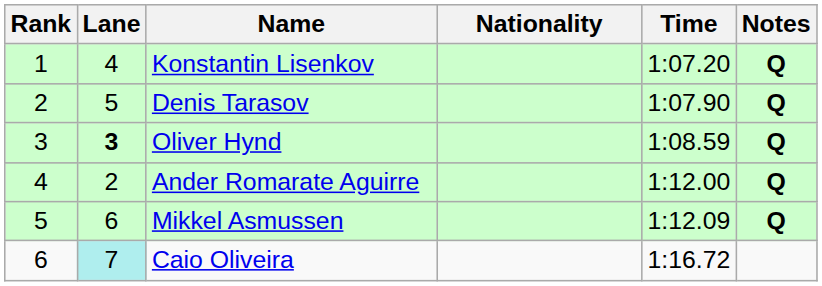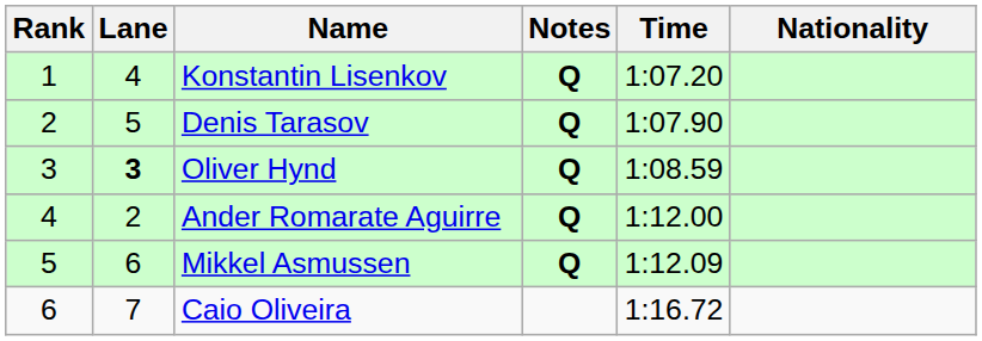columns swapped: Nationality <-> Notes
Caio Oliveira | Lane: paleturquoise background -> no background
